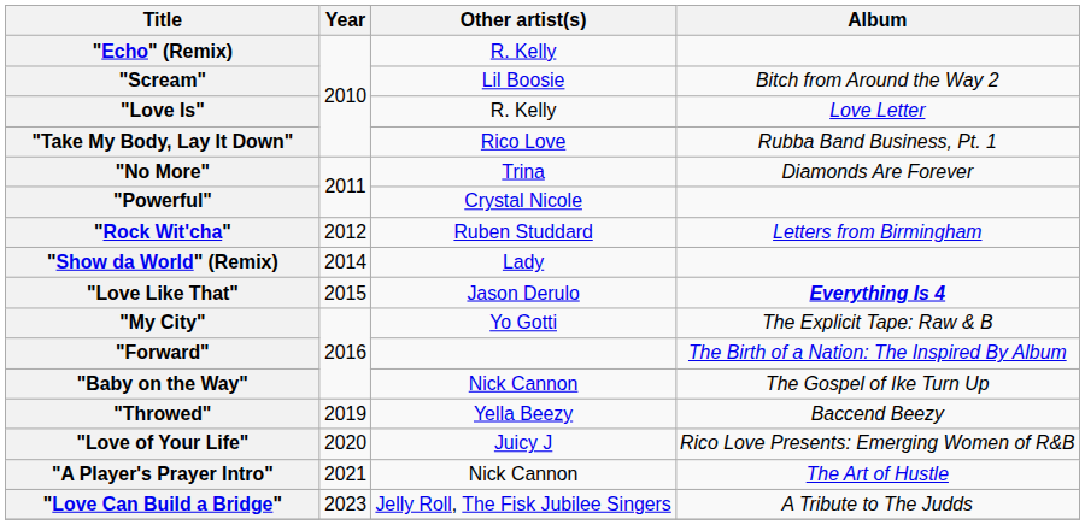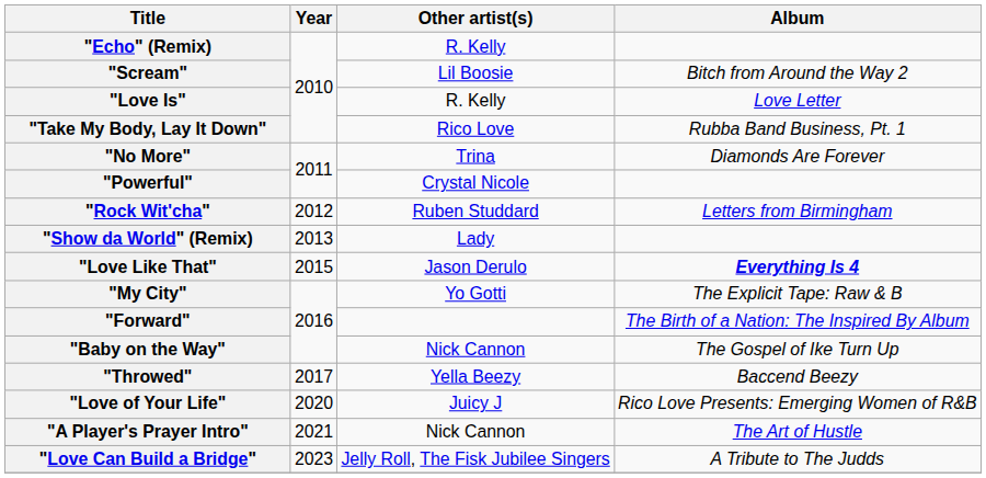"Show da World" (Remix) | Year: 2014 -> 2013
"Throwed" | Year: 2019 -> 2017
